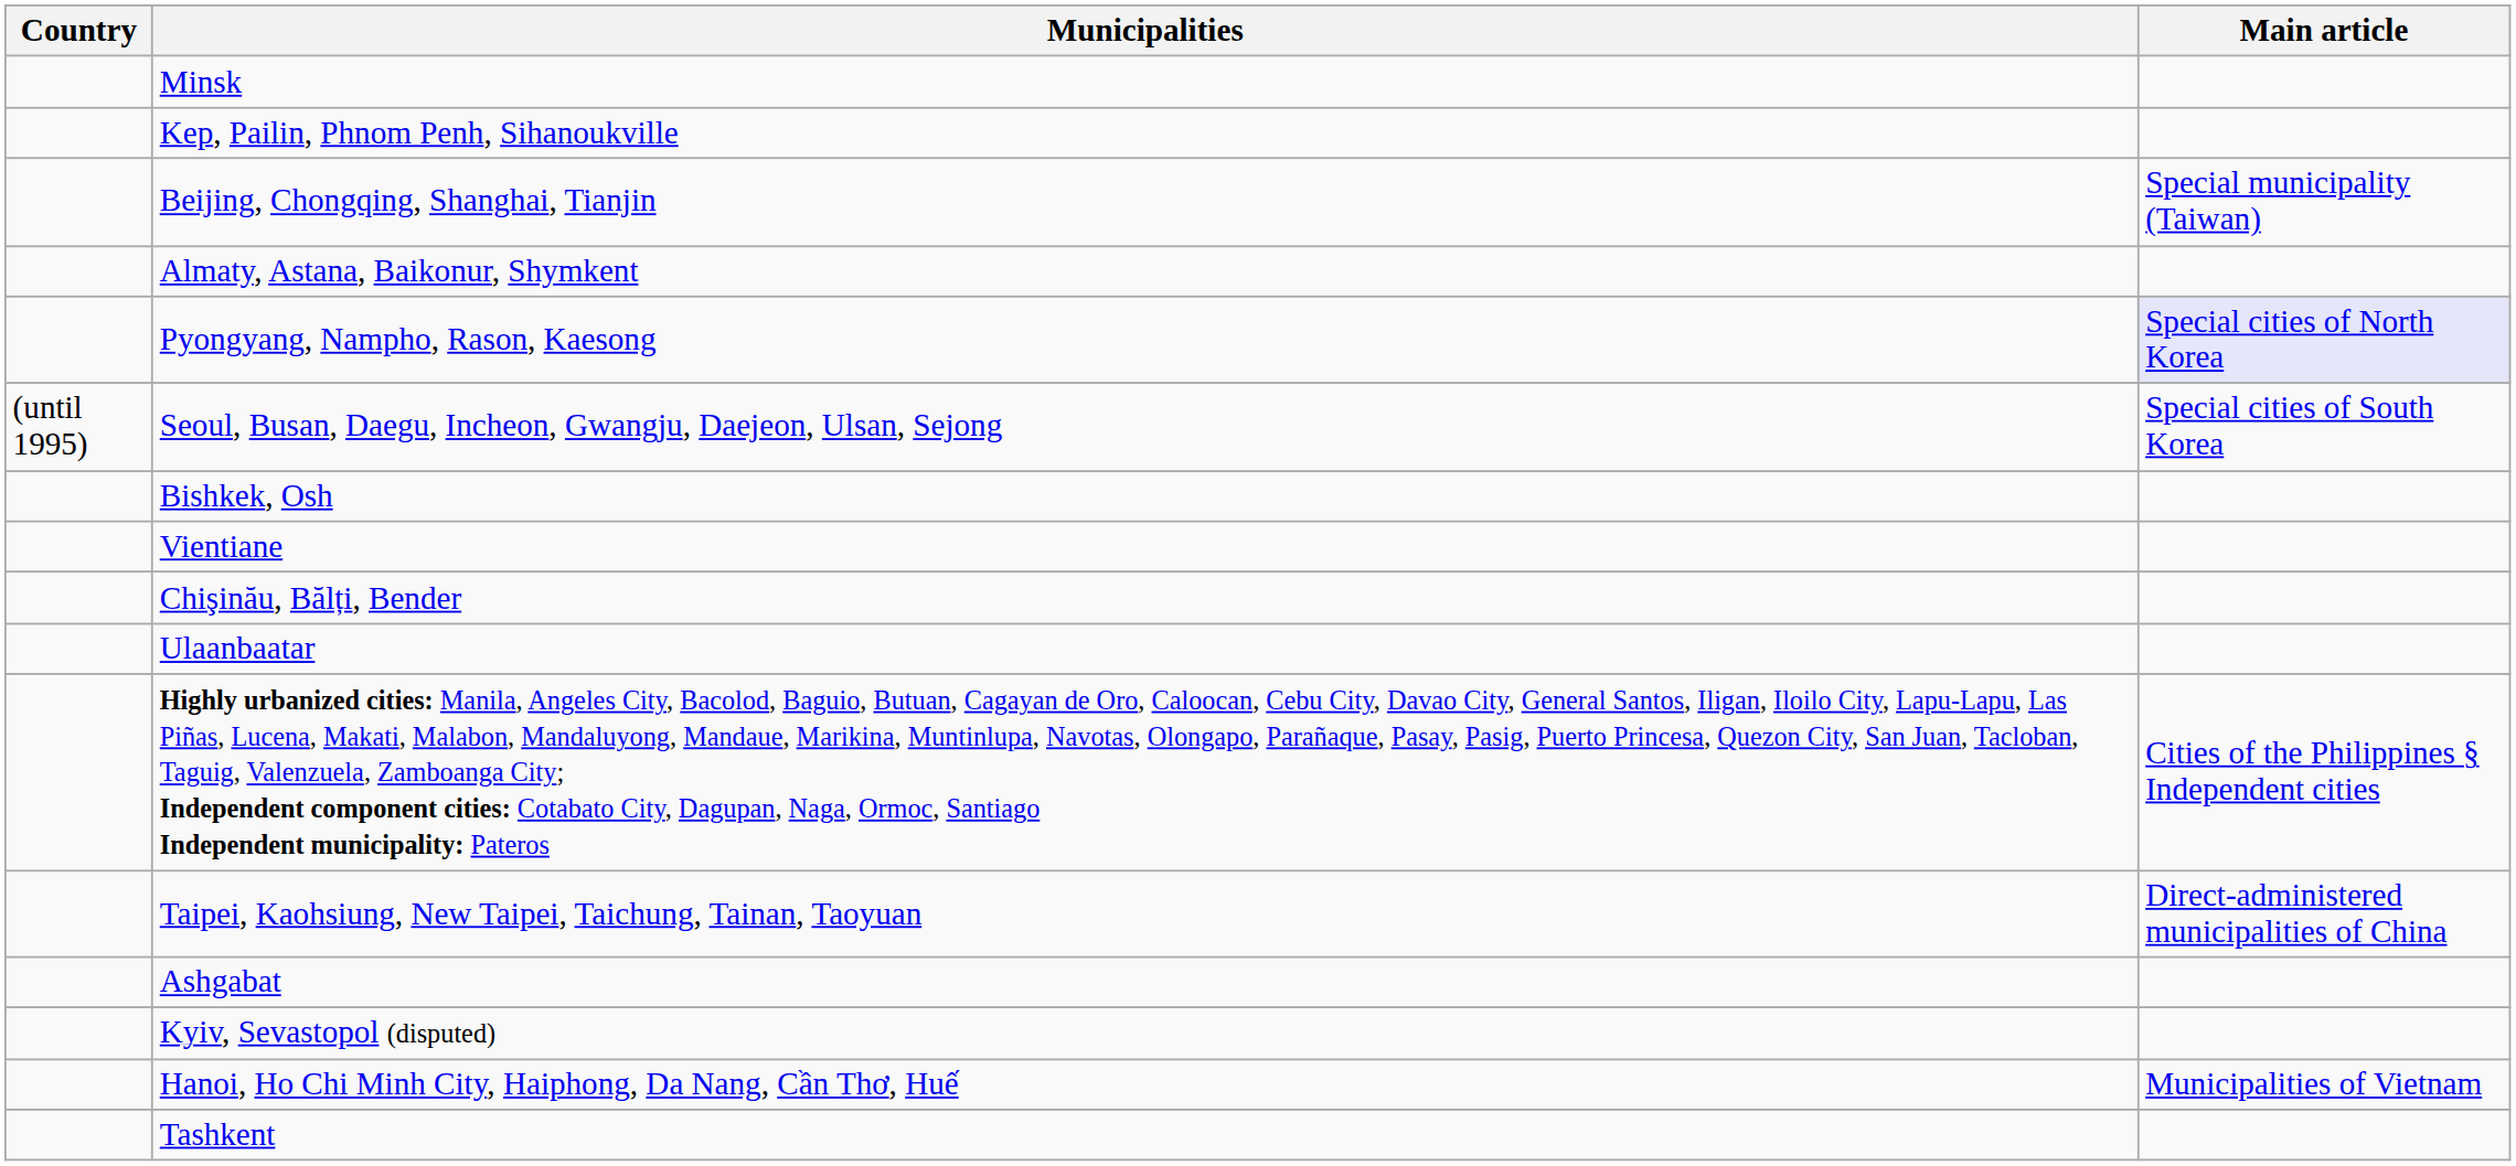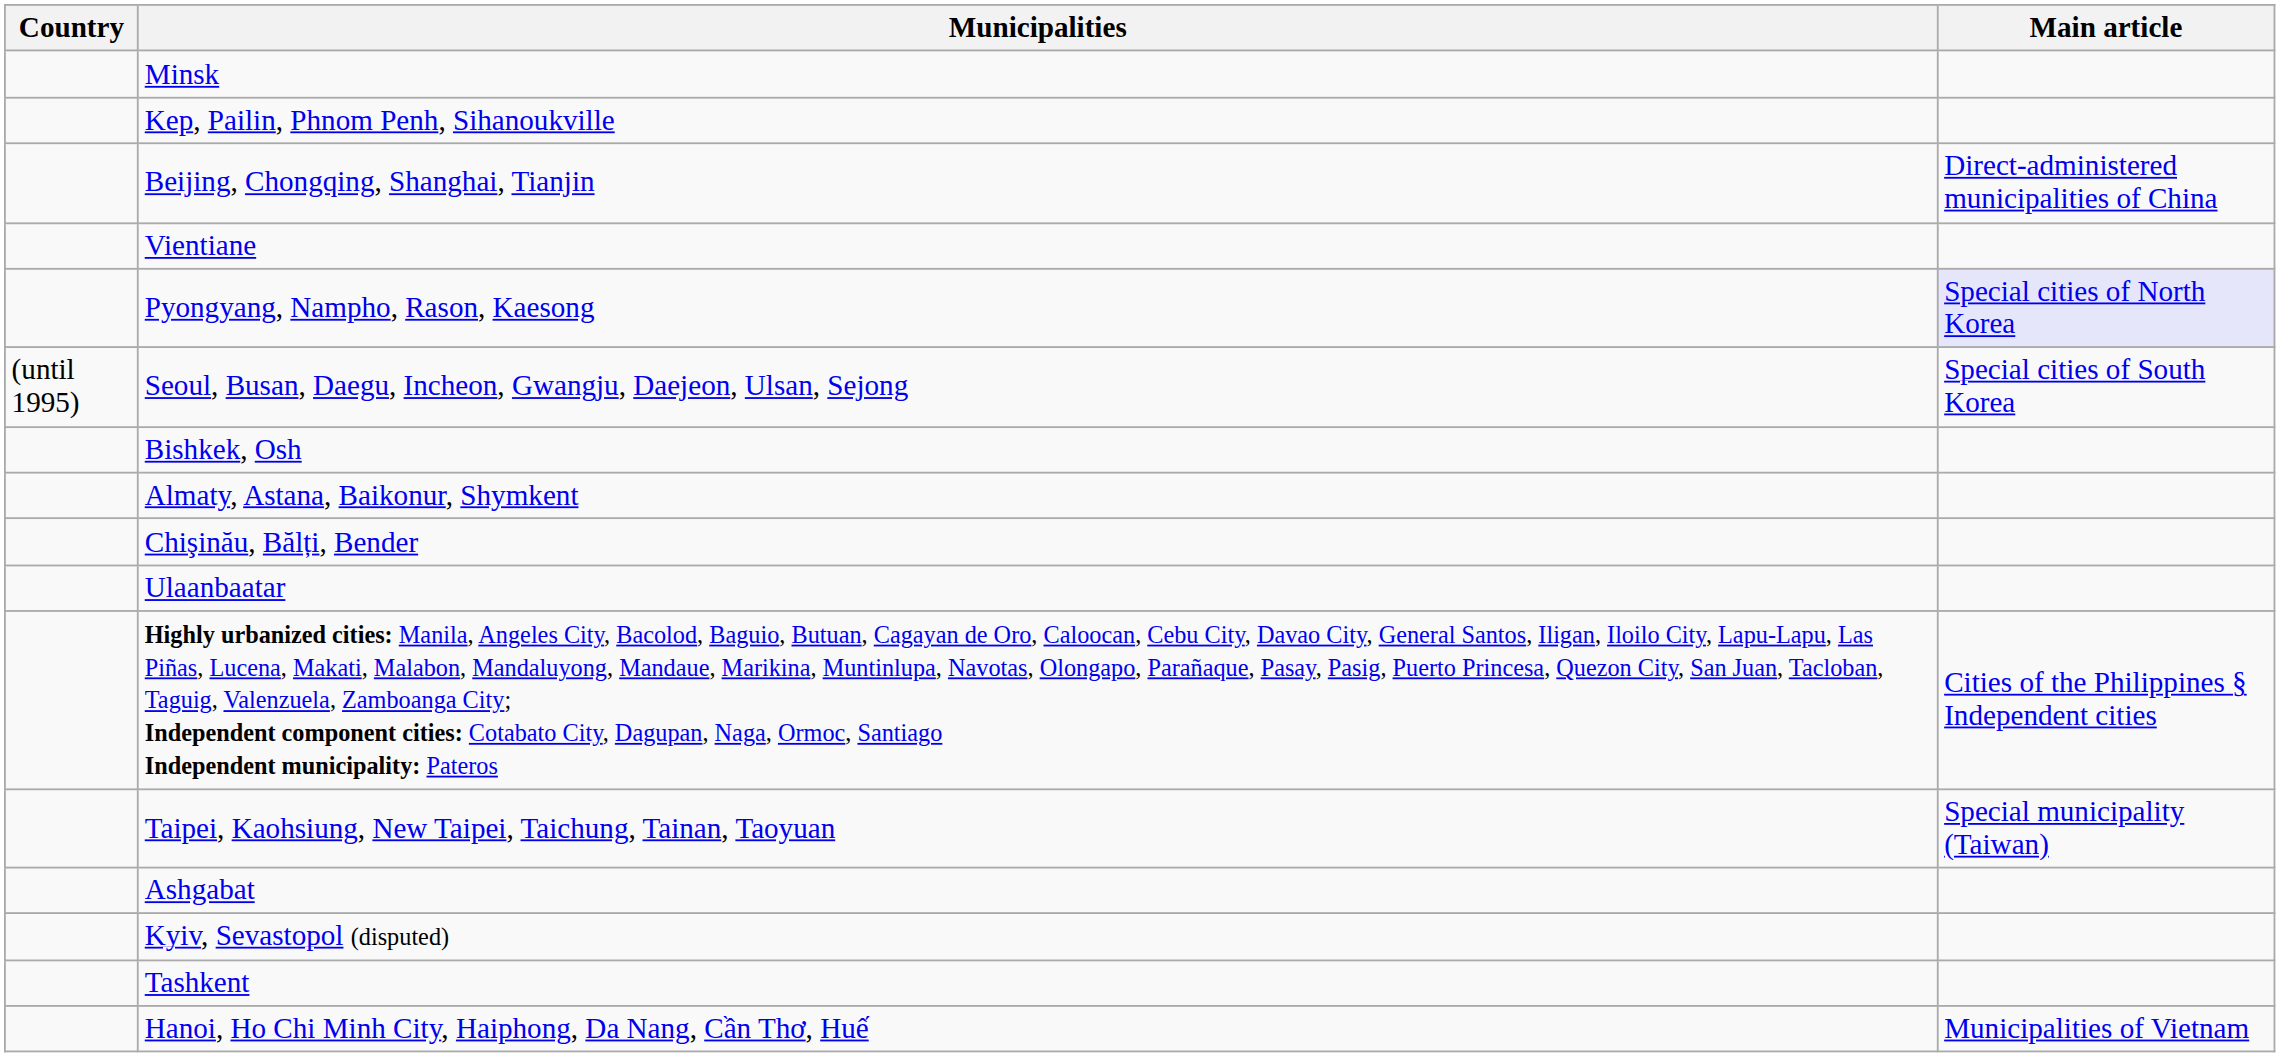Beijing, Chongqing, Shanghai, Tianjin | Main article: Special municipality (Taiwan) -> Direct-administered municipalities of China
rows swapped: Almaty, Astana, Baikonur, Shymkent <-> Vientiane
Taipei, Kaohsiung, New Taipei, Taichung, Tainan, Taoyuan | Main article: Direct-administered municipalities of China -> Special municipality (Taiwan)
rows swapped: Tashkent <-> Hanoi, Ho Chi Minh City, Haiphong, Da Nang, Cần Thơ, Huế
